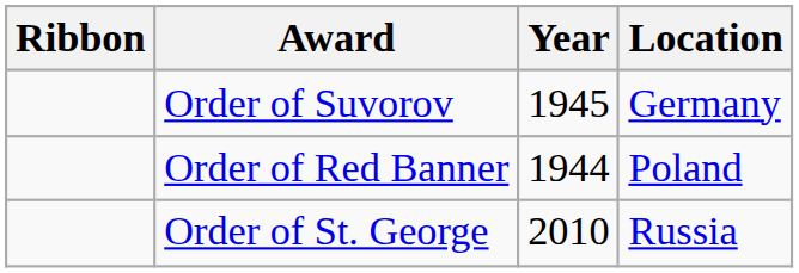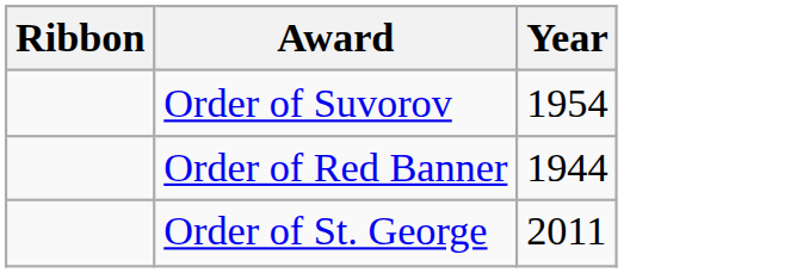- column: Location | Germany | Poland | Russia
Order of Suvorov | Year: 1945 -> 1954
Order of St. George | Year: 2010 -> 2011
